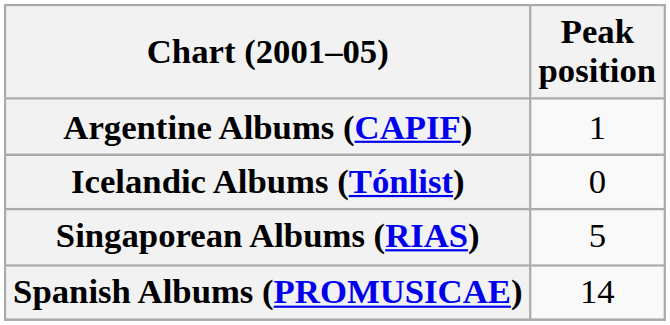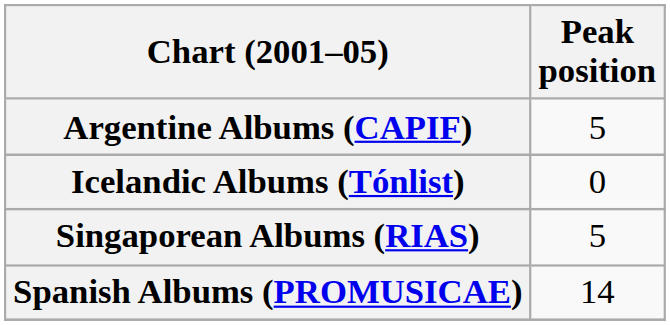Argentine Albums (CAPIF) | Peak position: 1 -> 5
